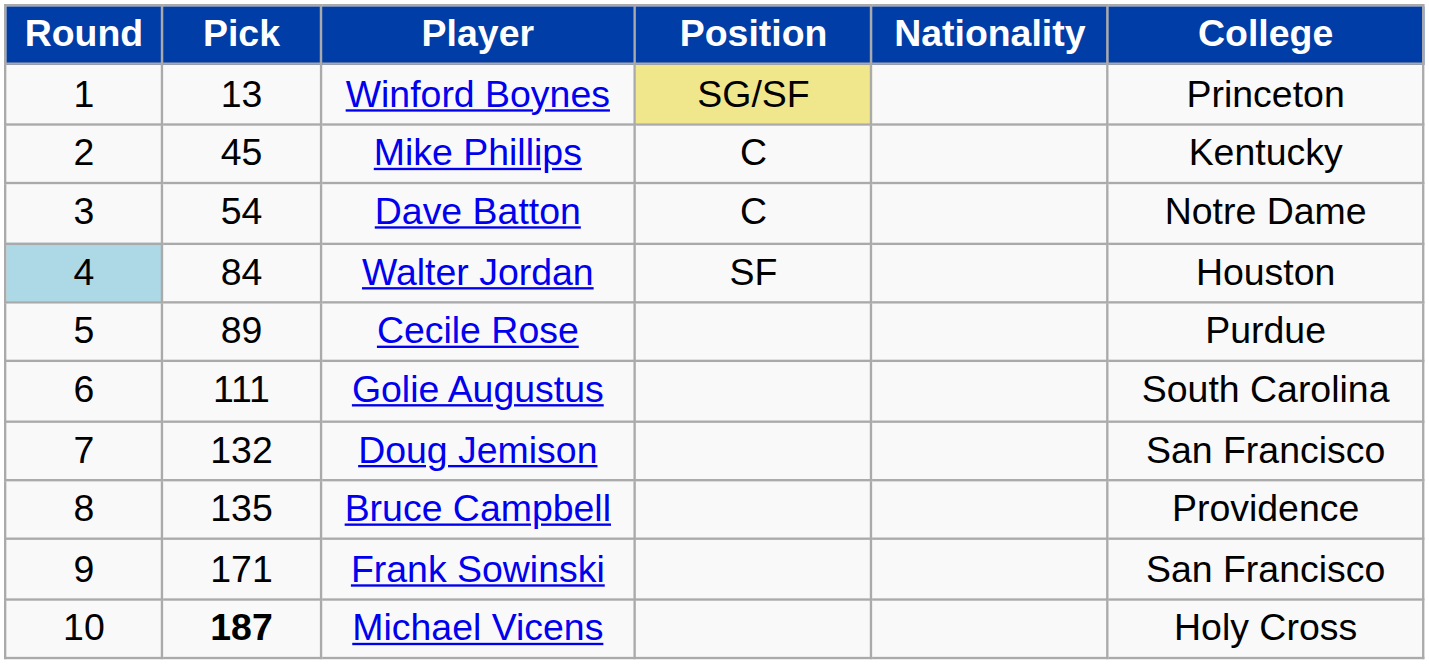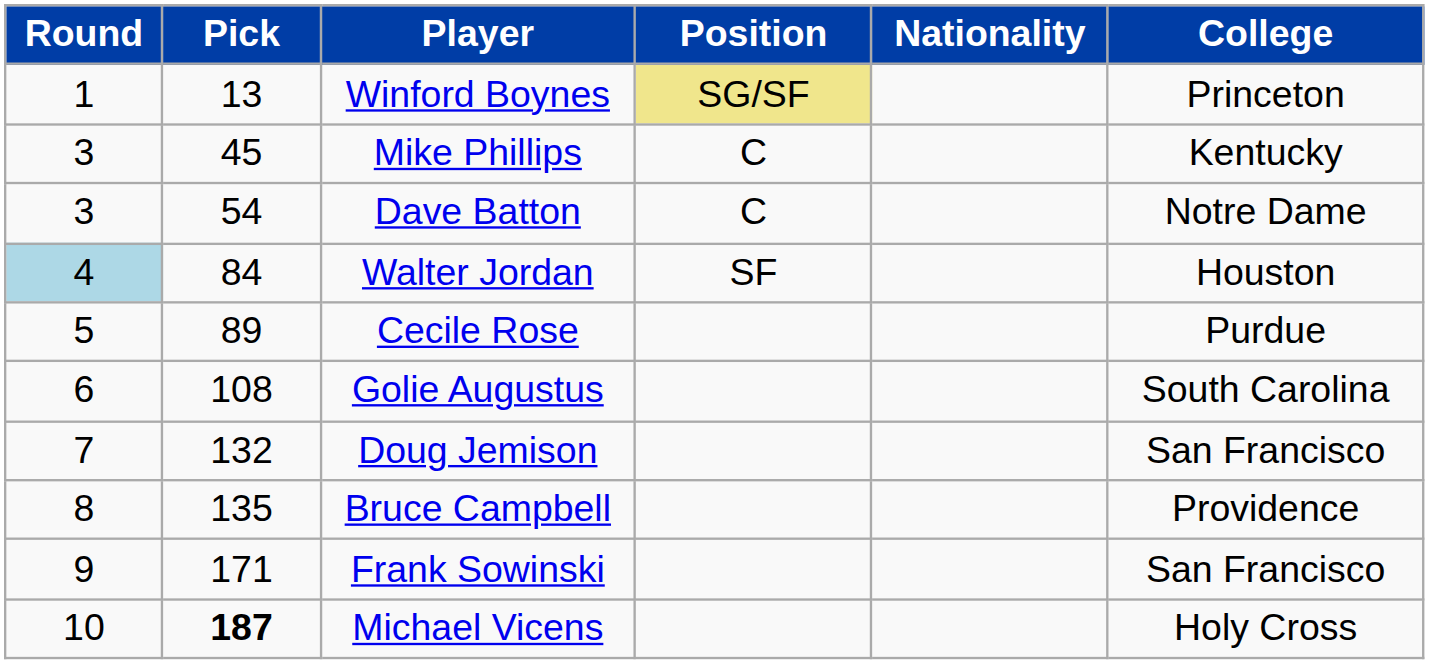Mike Phillips | Round: 2 -> 3
Golie Augustus | Pick: 111 -> 108
